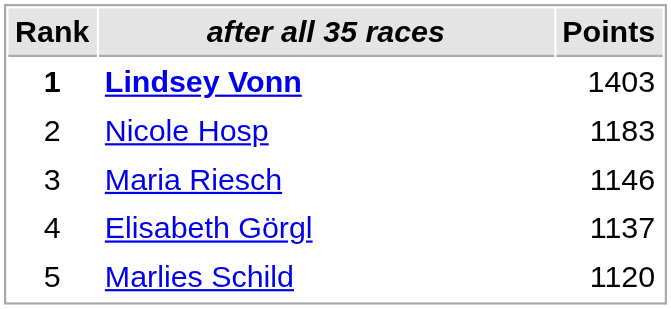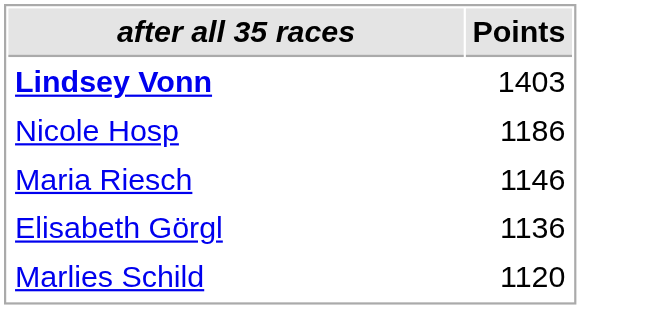- column: Rank | 1 | 2 | 3 | 4 | 5
Nicole Hosp | Points: 1183 -> 1186
Elisabeth Görgl | Points: 1137 -> 1136
